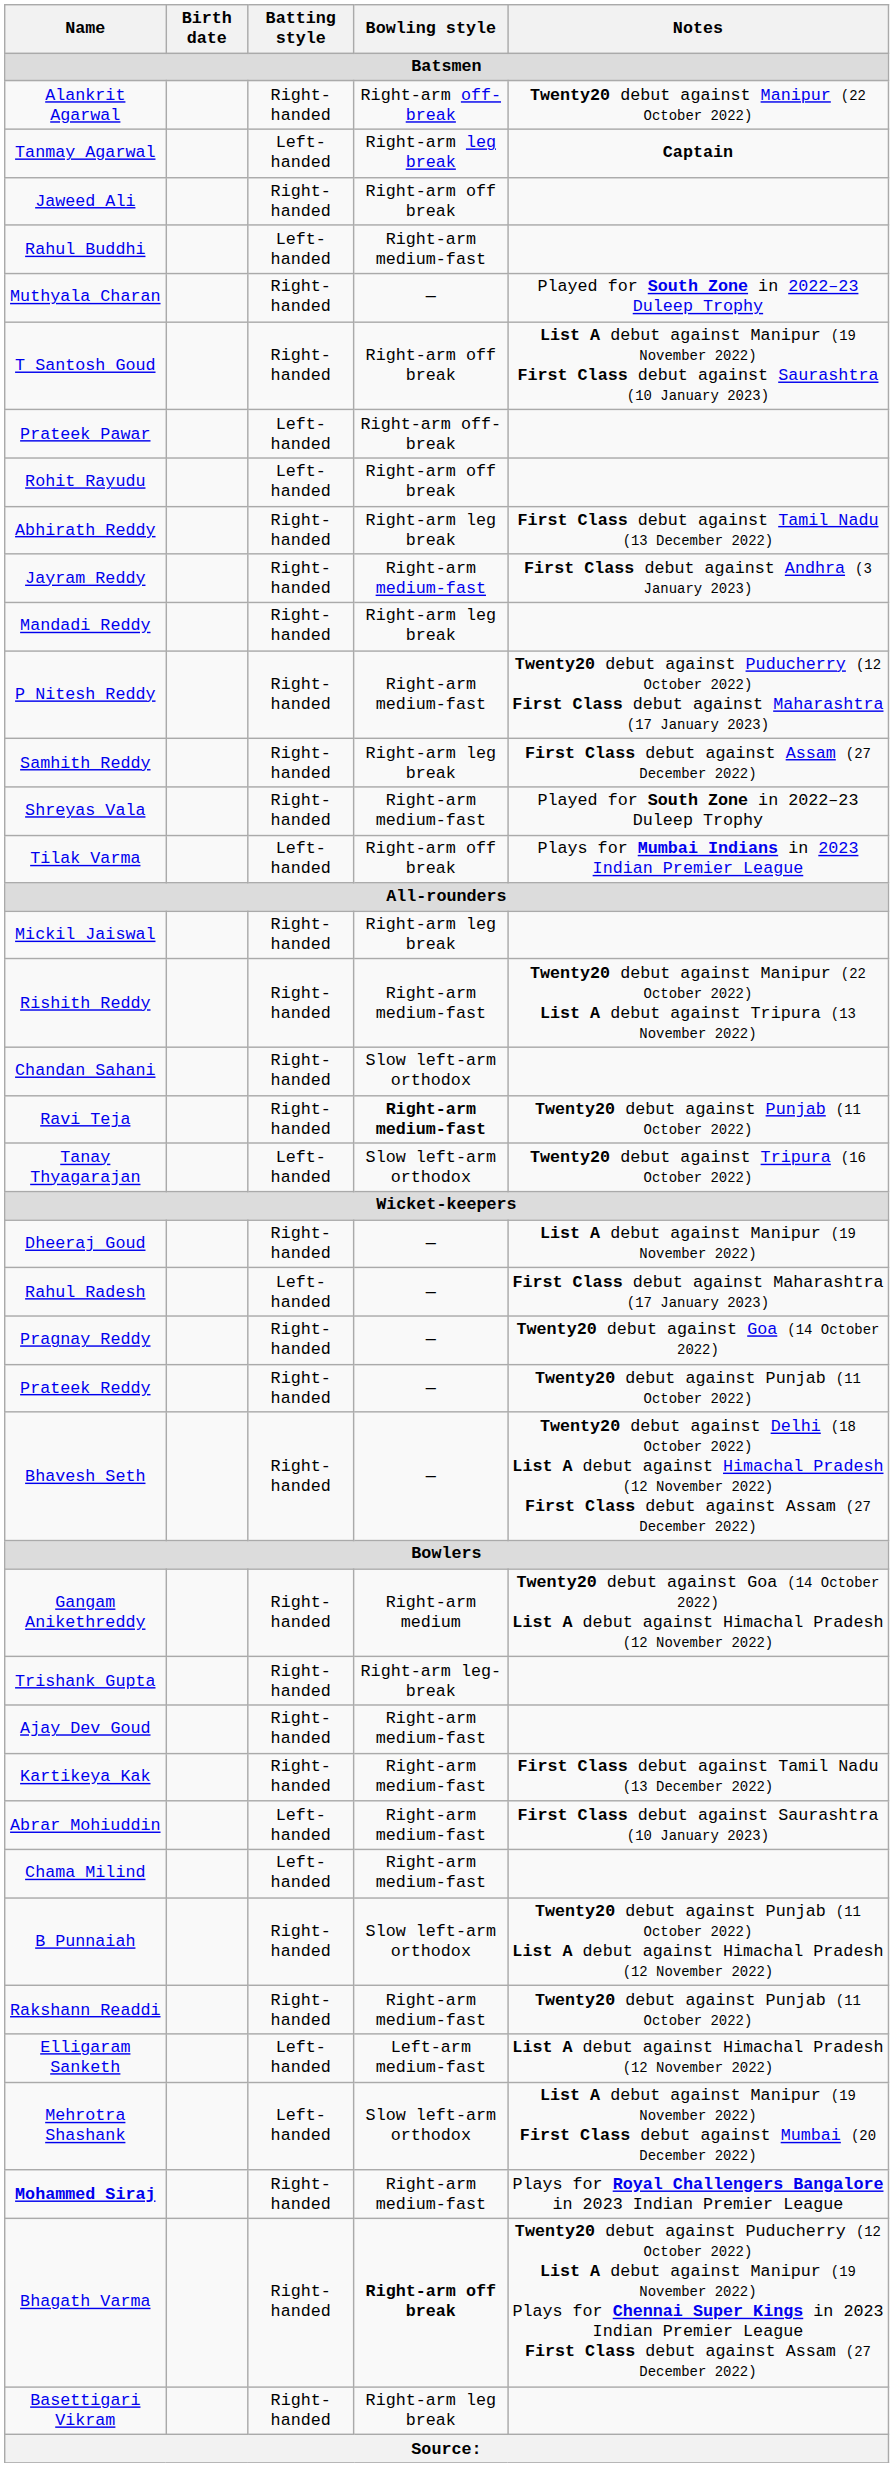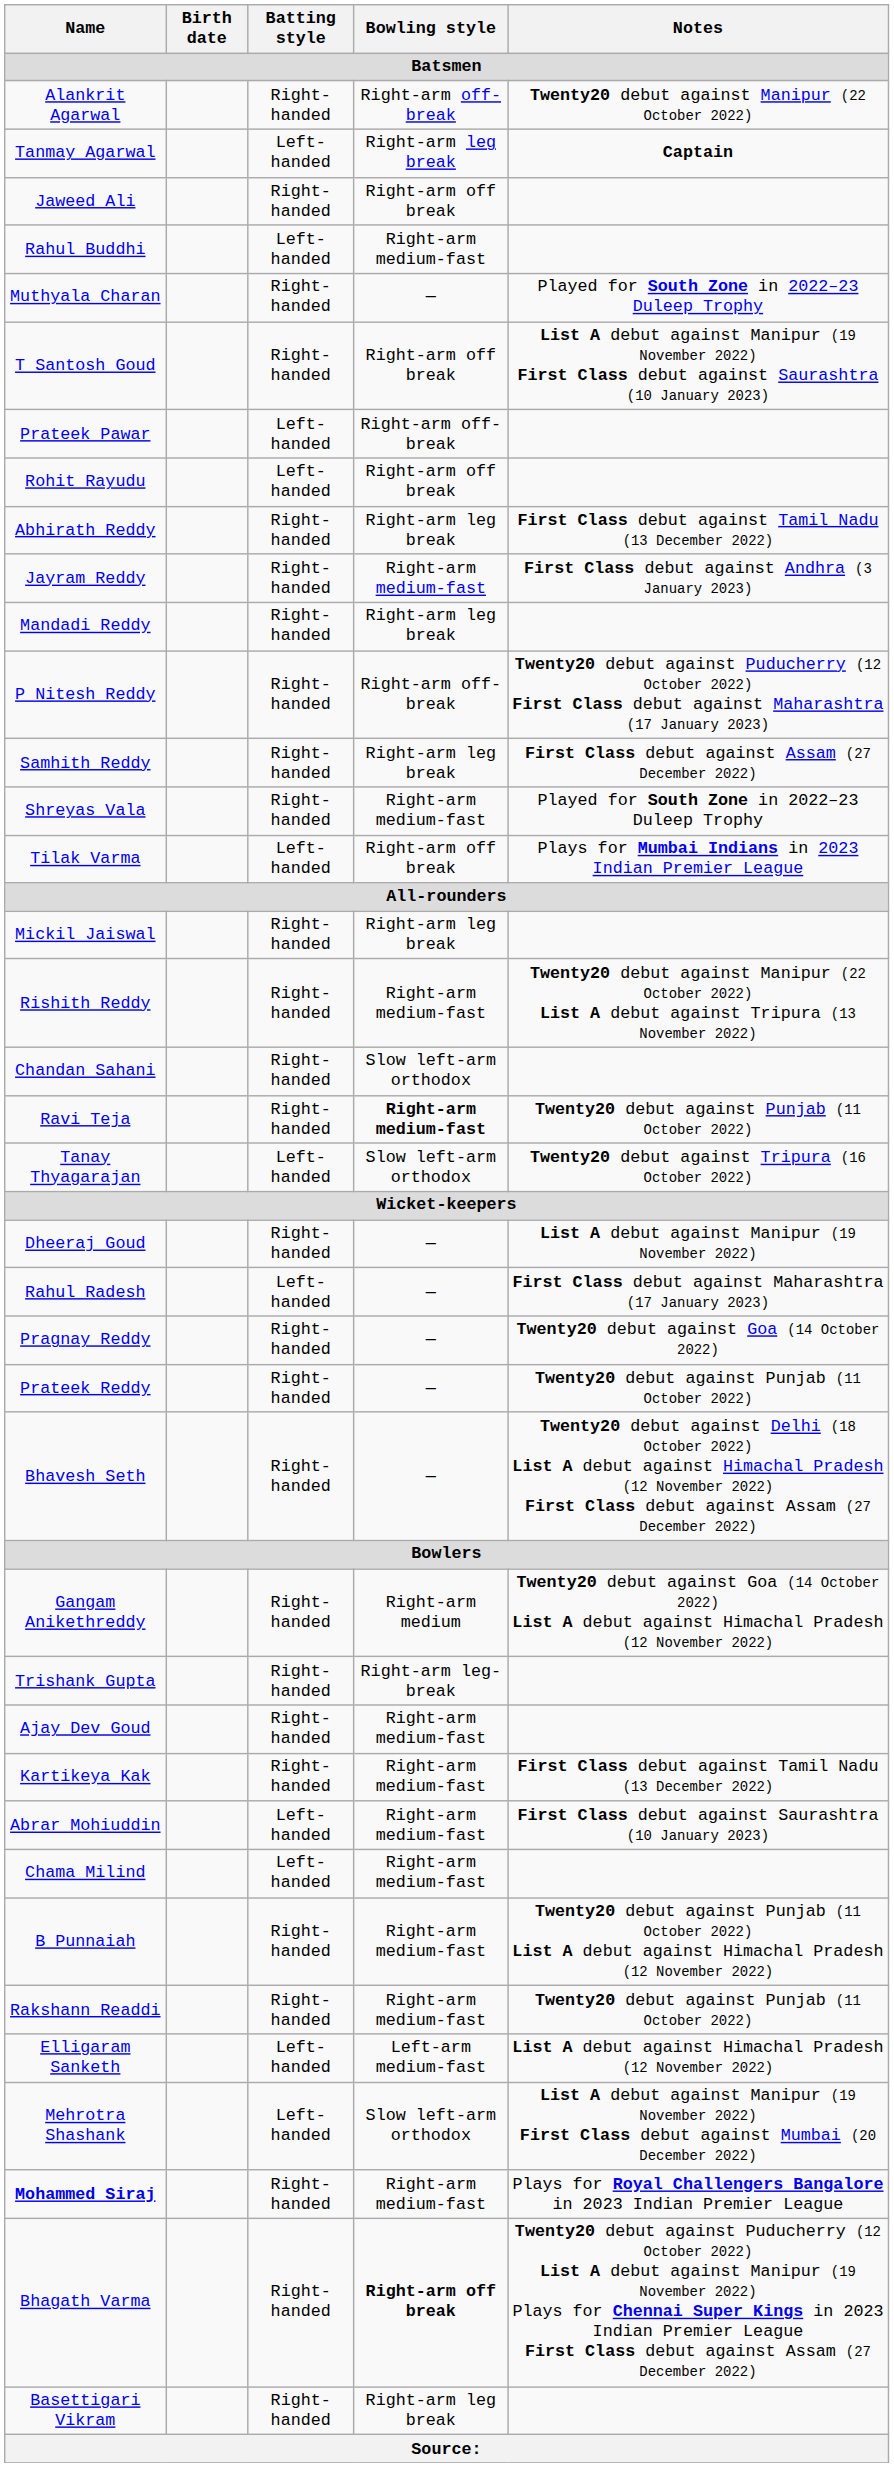P Nitesh Reddy | Bowling style / Batsmen: Right-arm medium-fast -> Right-arm off-break
B Punnaiah | Bowling style / Batsmen: Slow left-arm orthodox -> Right-arm medium-fast
